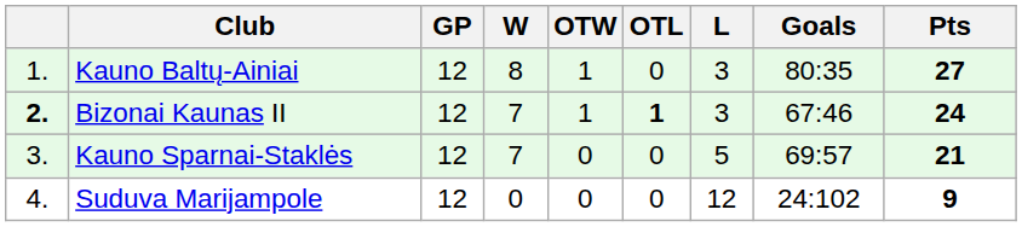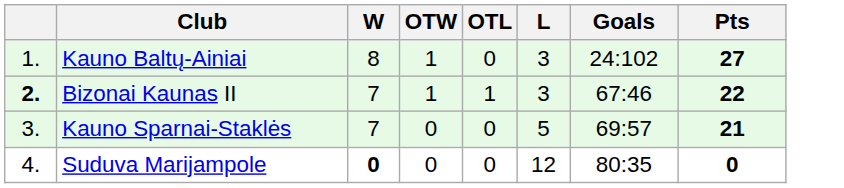- column: GP | 12 | 12 | 12 | 12
Kauno Baltų-Ainiai | Goals: 80:35 -> 24:102
Bizonai Kaunas II | OTL: bold -> normal
Bizonai Kaunas II | Pts: 24 -> 22
Suduva Marijampole | W: normal -> bold
Suduva Marijampole | Goals: 24:102 -> 80:35
Suduva Marijampole | Pts: 9 -> 0
